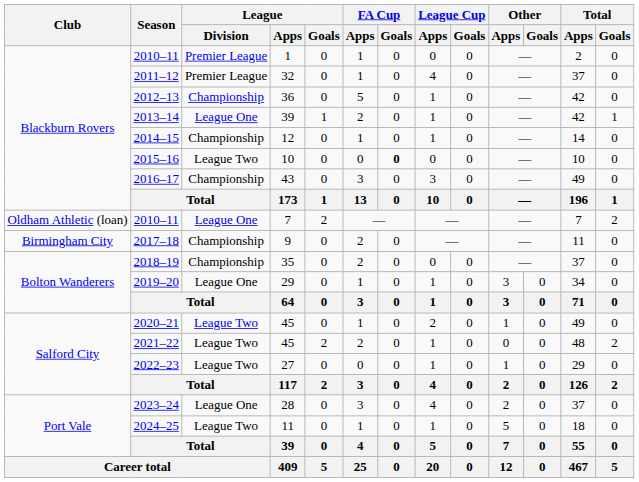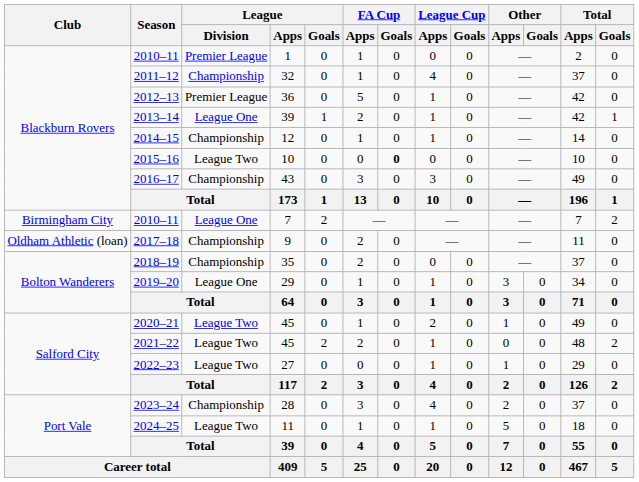2011–12 | League / Division: Premier League -> Championship
2012–13 | League / Division: Championship -> Premier League
2010–11 / 7 | Club: Oldham Athletic (loan) -> Birmingham City
2017–18 | Club: Birmingham City -> Oldham Athletic (loan)
2023–24 | League / Division: League One -> Championship
